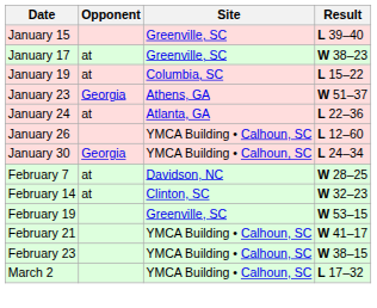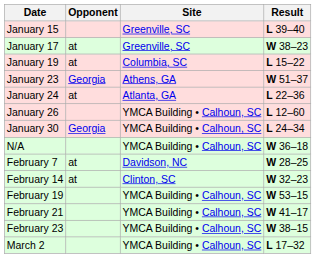+ row: N/A | YMCA Building • Calhoun, SC | W 36–18
February 19 | Site: Greenville, SC -> YMCA Building • Calhoun, SC
